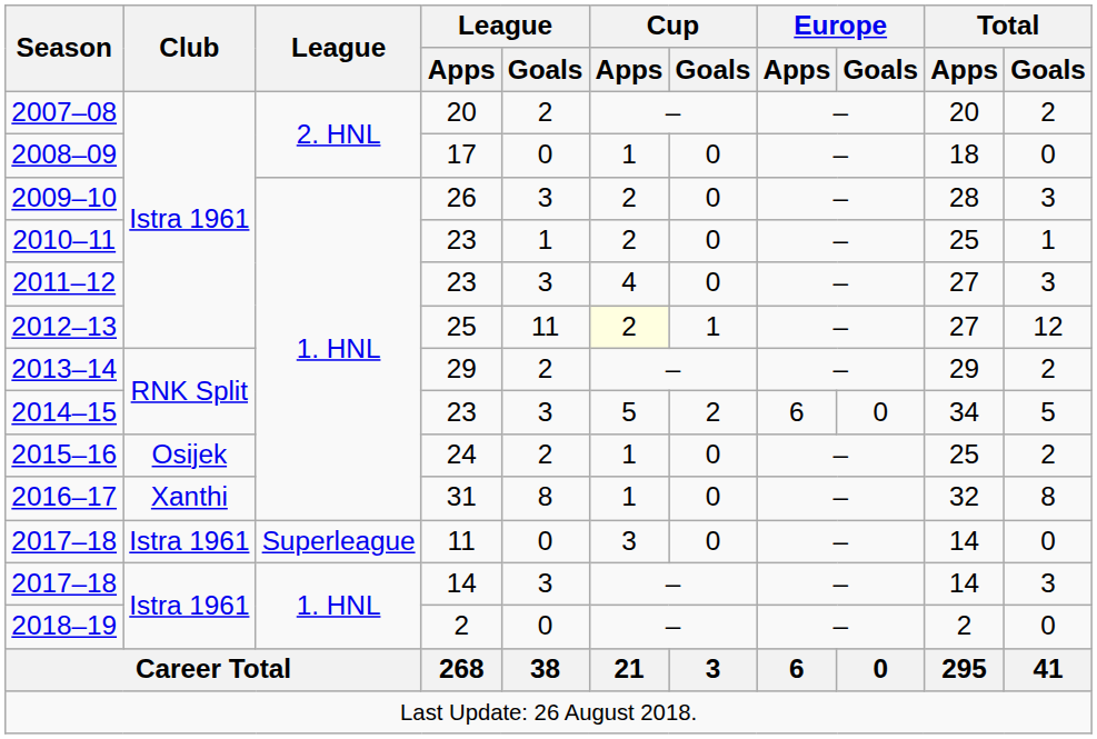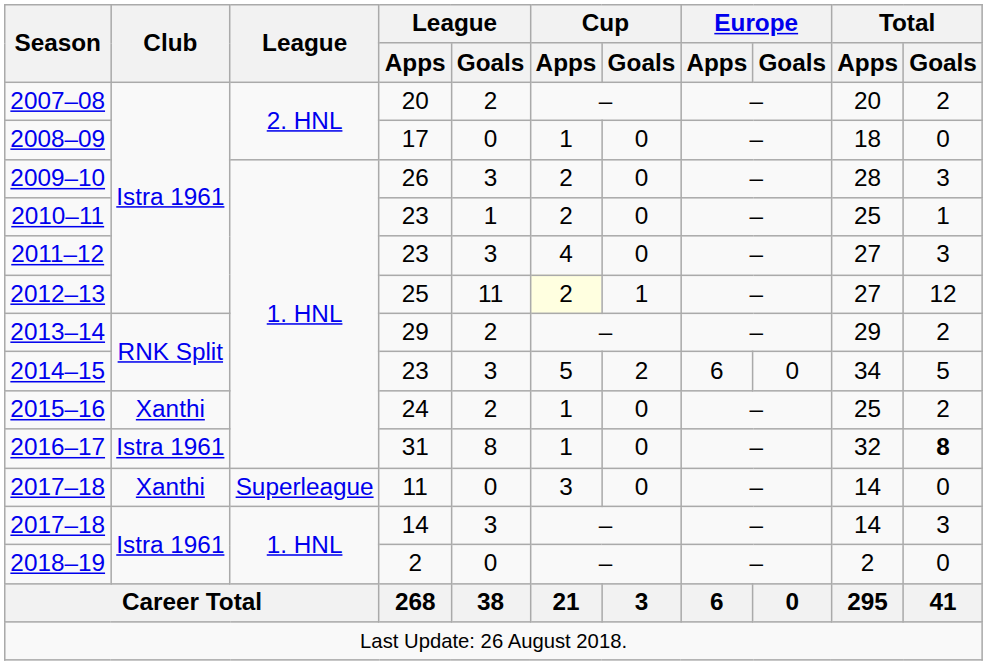2015–16 | Club: Osijek -> Xanthi
2016–17 | Club: Xanthi -> Istra 1961
2016–17 | Total / Goals: normal -> bold
2017–18 / 11 | Club: Istra 1961 -> Xanthi
